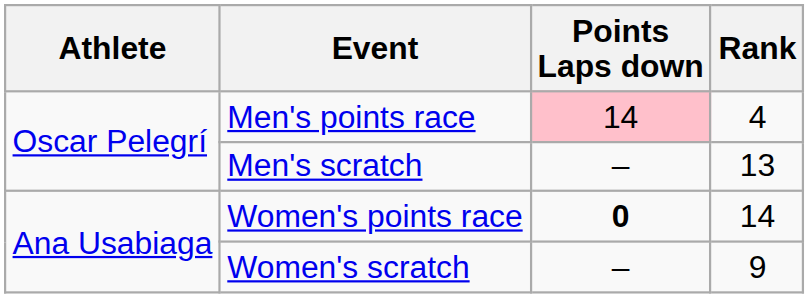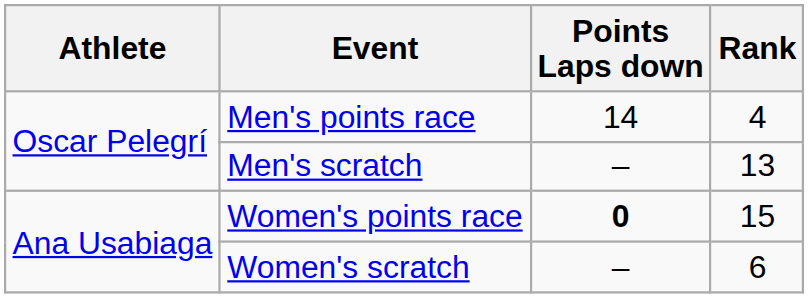Men's points race | Points Laps down: pink background -> no background
Women's points race | Rank: 14 -> 15
Women's scratch | Rank: 9 -> 6
